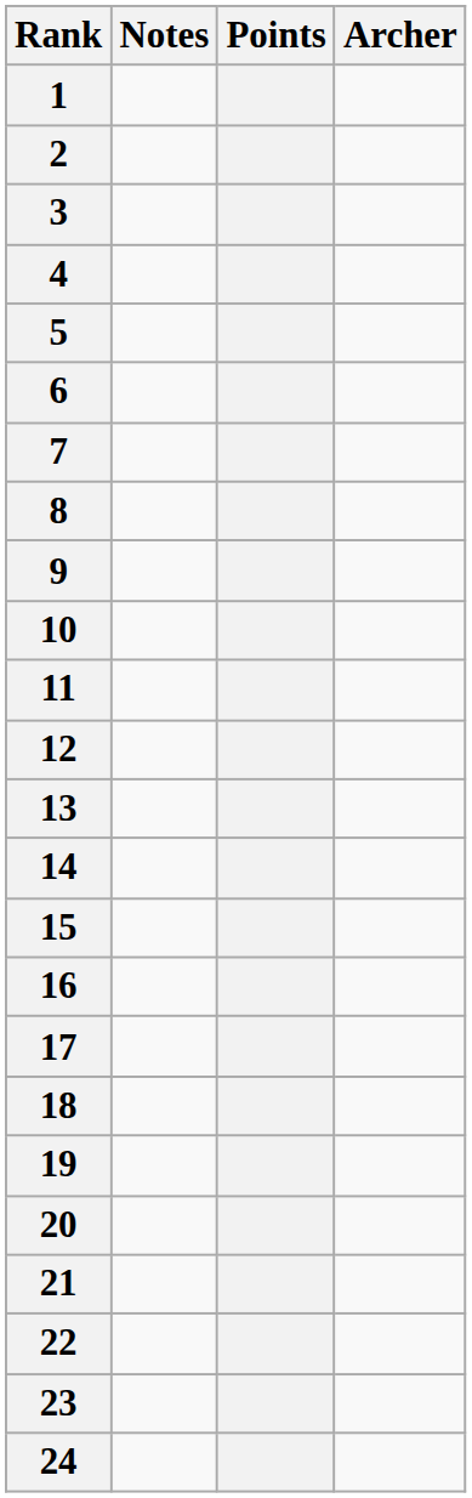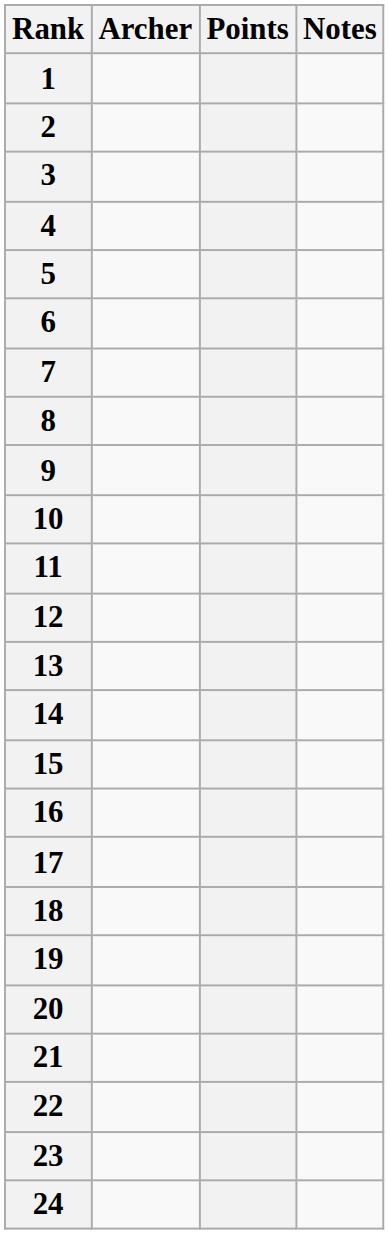columns swapped: Archer <-> Notes
